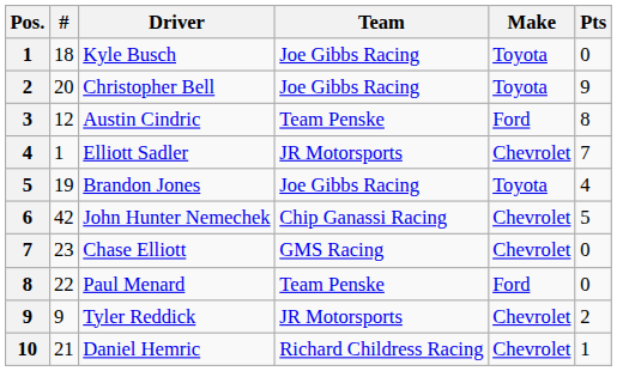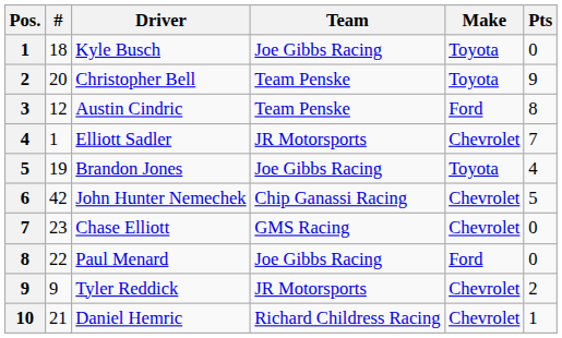Christopher Bell | Team: Joe Gibbs Racing -> Team Penske
Paul Menard | Team: Team Penske -> Joe Gibbs Racing
